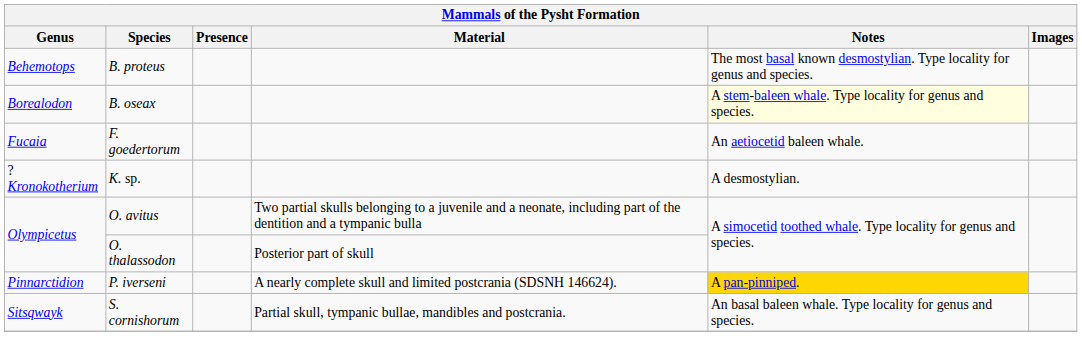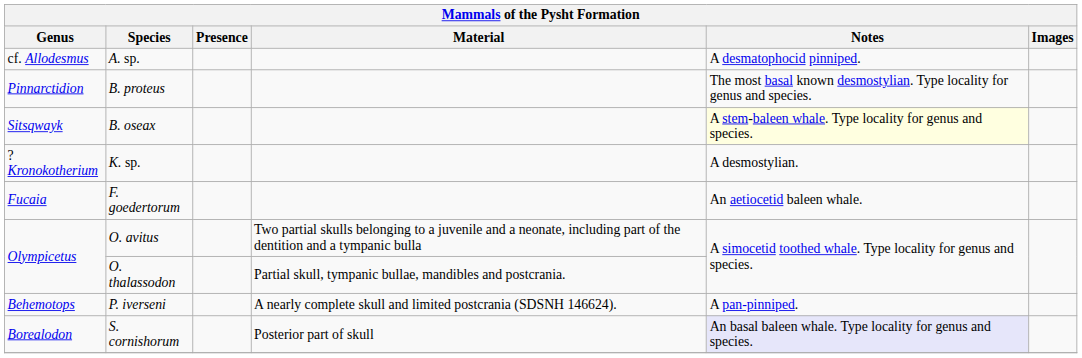+ row: cf. Allodesmus | A. sp. | A desmatophocid pinniped.
B. proteus | Genus: Behemotops -> Pinnarctidion
B. oseax | Genus: Borealodon -> Sitsqwayk
rows swapped: F. goedertorum <-> K. sp.
O. thalassodon | Material: Posterior part of skull -> Partial skull, tympanic bullae, mandibles and postcrania.
P. iverseni | Genus: Pinnarctidion -> Behemotops
P. iverseni | Notes: gold background -> no background
S. cornishorum | Genus: Sitsqwayk -> Borealodon
S. cornishorum | Material: Partial skull, tympanic bullae, mandibles and postcrania. -> Posterior part of skull
S. cornishorum | Notes: no background -> lavender background
